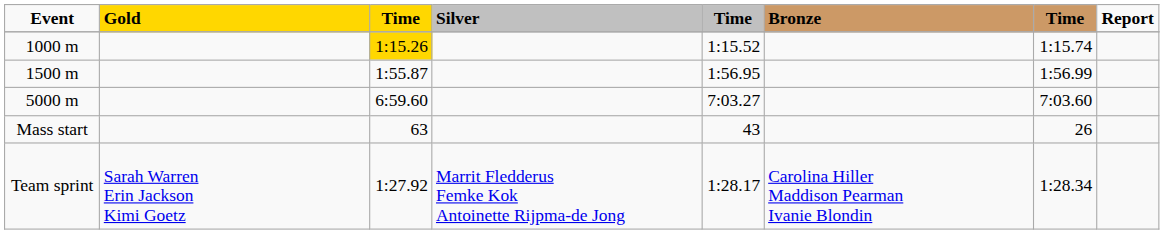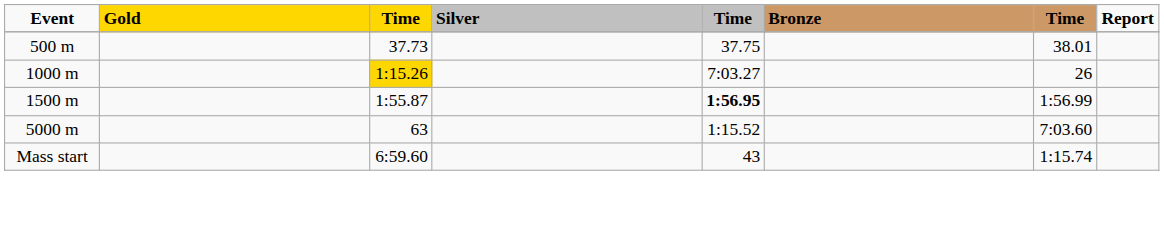+ row: 500 m | 37.73 | 37.75 | 38.01
1000 m | column 5: 1:15.52 -> 7:03.27
1000 m | column 7: 1:15.74 -> 26
1500 m | column 5: normal -> bold
5000 m | column 3: 6:59.60 -> 63
5000 m | column 5: 7:03.27 -> 1:15.52
Mass start | column 3: 63 -> 6:59.60
Mass start | column 7: 26 -> 1:15.74
- row: Team sprint | Sarah Warren Erin Jackson Kimi Goetz | 1:27.92 | Marrit Fledderus Femke Kok Antoinette Rijpma-de Jong | 1:28.17 | Carolina Hiller Maddison Pearman Ivanie Blondin | 1:28.34
